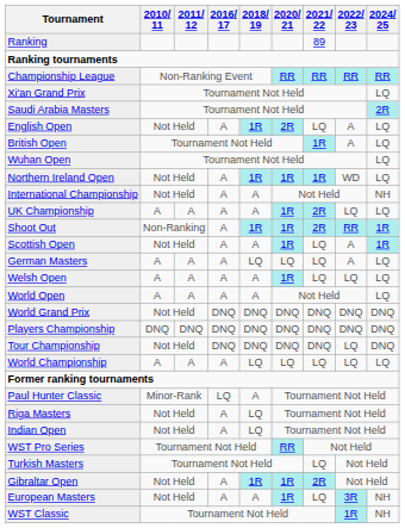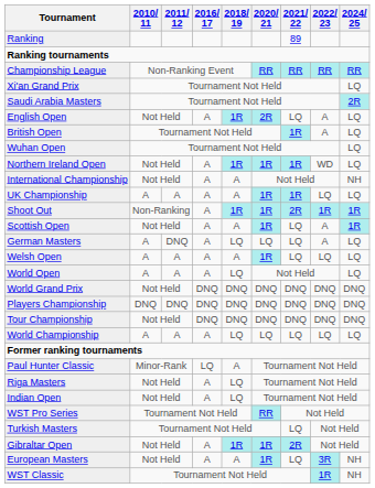UK Championship | 2021/ 22: 2R -> 1R
Shoot Out | 2022/ 23: RR -> 1R
German Masters | 2011/ 12: A -> DNQ
World Open | 2018/ 19: A -> LQ
Tour Championship | 2022/ 23: LQ -> DNQ
